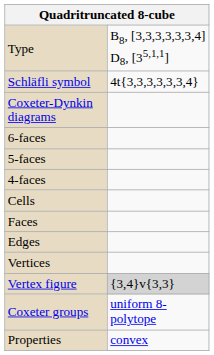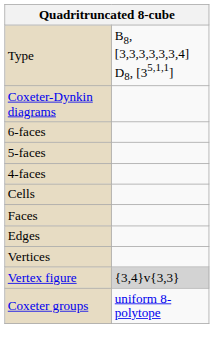- row: Schläfli symbol | 4t{3,3,3,3,3,3,4}
- row: Properties | convex
